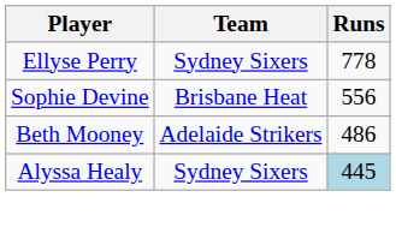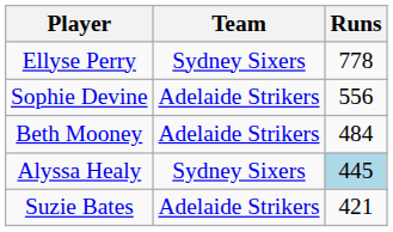Sophie Devine | Team: Brisbane Heat -> Adelaide Strikers
Beth Mooney | Runs: 486 -> 484
+ row: Suzie Bates | Adelaide Strikers | 421
